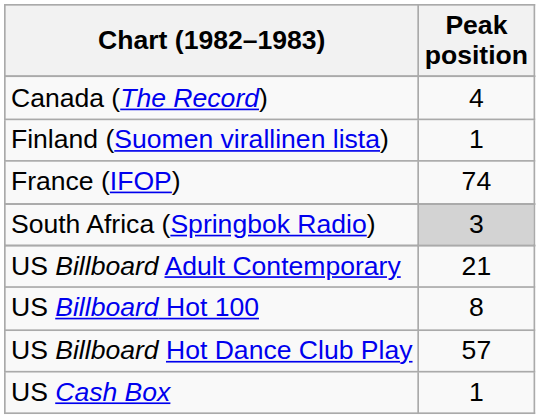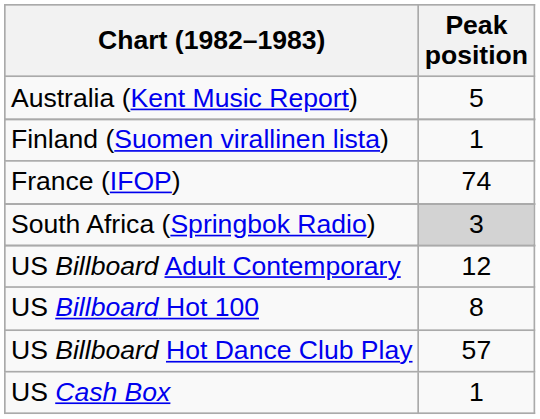+ row: Australia (Kent Music Report) | 5
- row: Canada (The Record) | 4
US Billboard Adult Contemporary | Peak position: 21 -> 12
